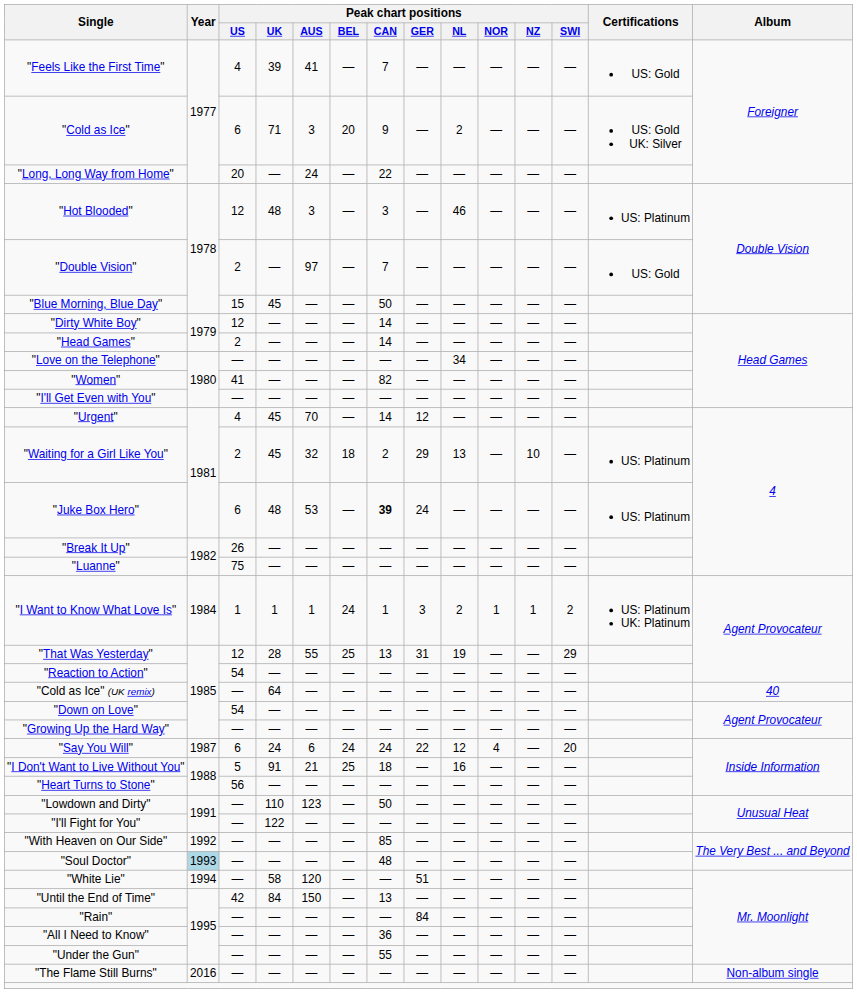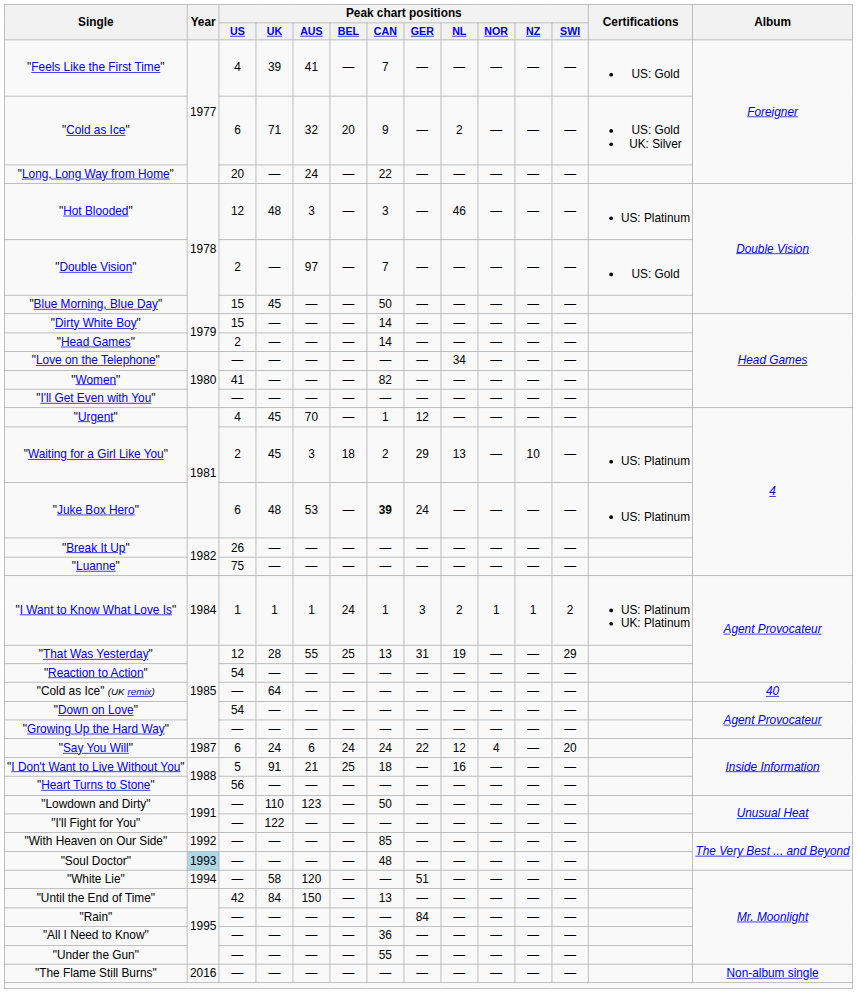"Cold as Ice" | Peak chart positions / AUS: 3 -> 32
"Dirty White Boy" | Peak chart positions / US: 12 -> 15
"Urgent" | Peak chart positions / CAN: 14 -> 1
"Waiting for a Girl Like You" | Peak chart positions / AUS: 32 -> 3
